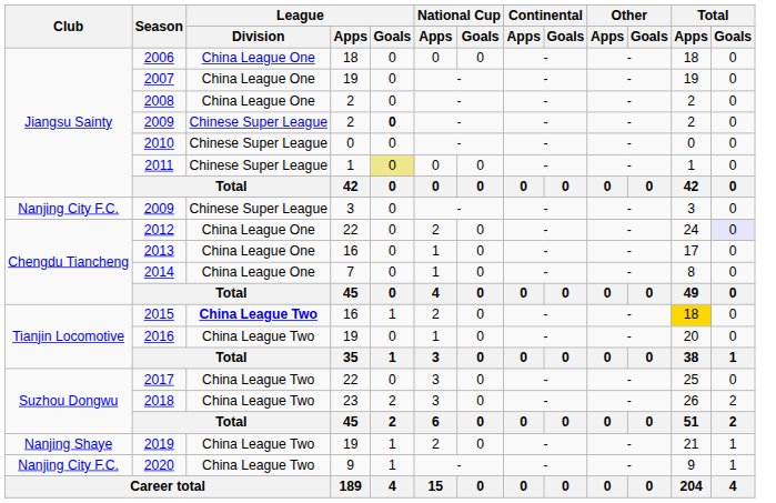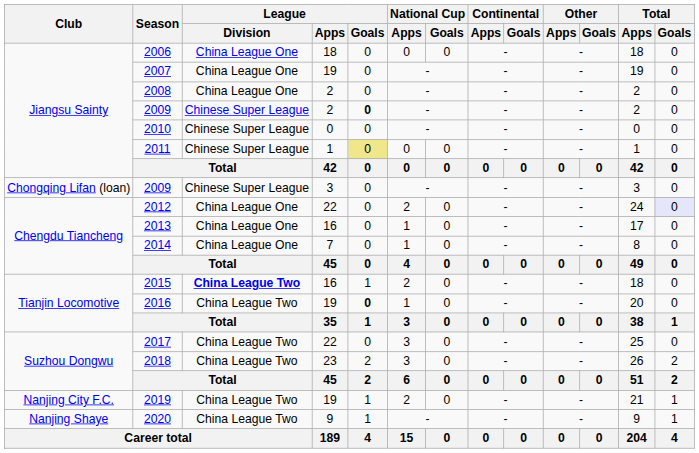2009 / 3 | Club: Nanjing City F.C. -> Chongqing Lifan (loan)
2015 | Total / Apps: gold background -> no background
2016 | League / Goals: normal -> bold
2019 | Club: Nanjing Shaye -> Nanjing City F.C.
2020 | Club: Nanjing City F.C. -> Nanjing Shaye
